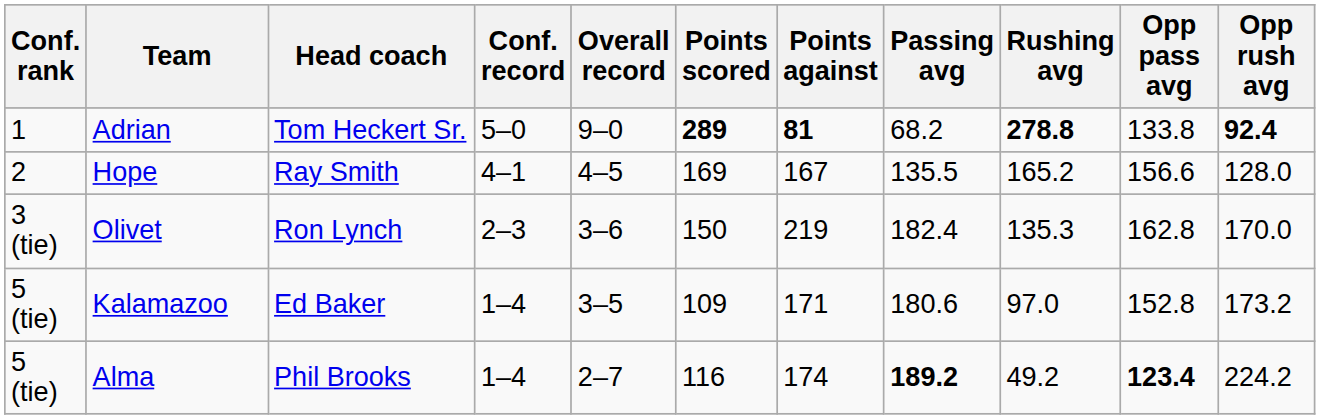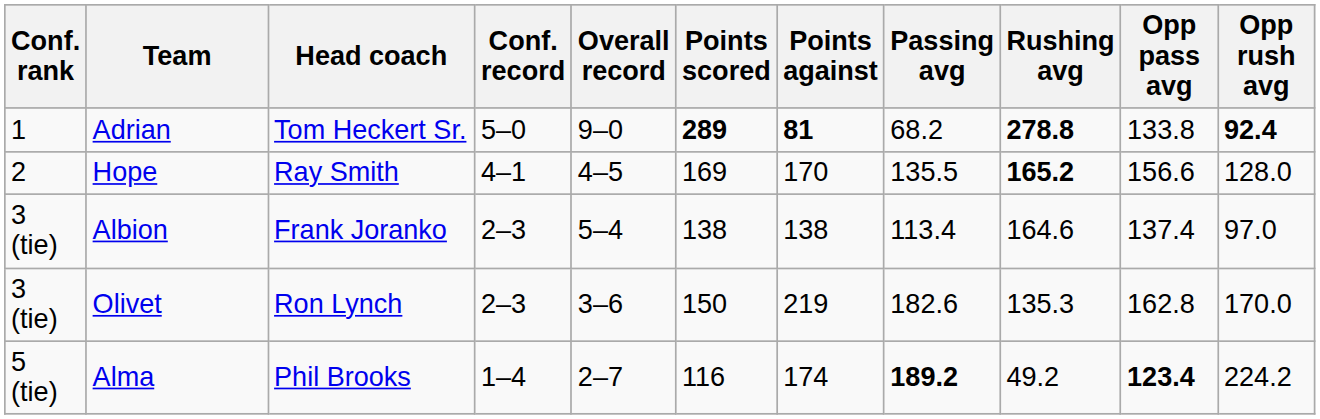Hope | Points against: 167 -> 170
Hope | Rushing avg: normal -> bold
+ row: 3 (tie) | Albion | Frank Joranko | 2–3 | 5–4 | 138 | 138 | 113.4 | 164.6 | 137.4 | 97.0
Olivet | Passing avg: 182.4 -> 182.6
- row: 5 (tie) | Kalamazoo | Ed Baker | 1–4 | 3–5 | 109 | 171 | 180.6 | 97.0 | 152.8 | 173.2
